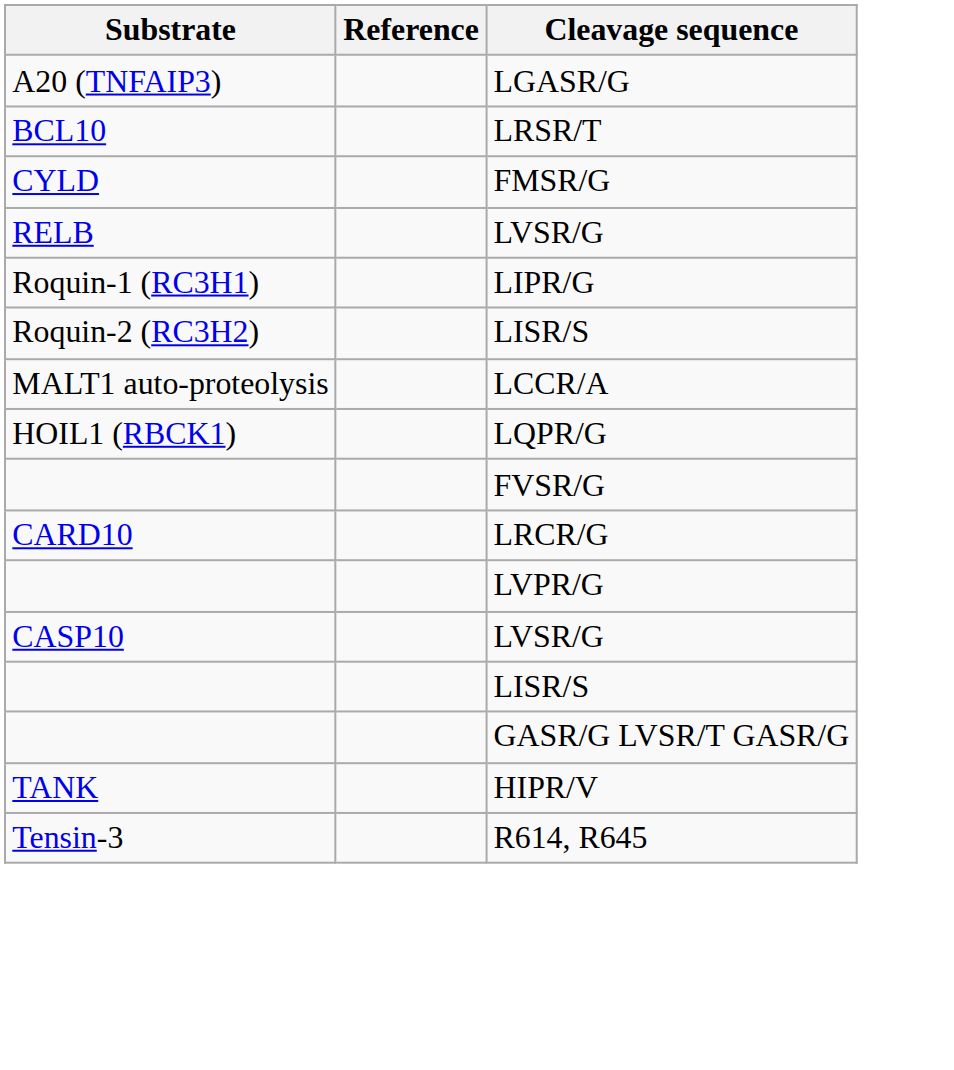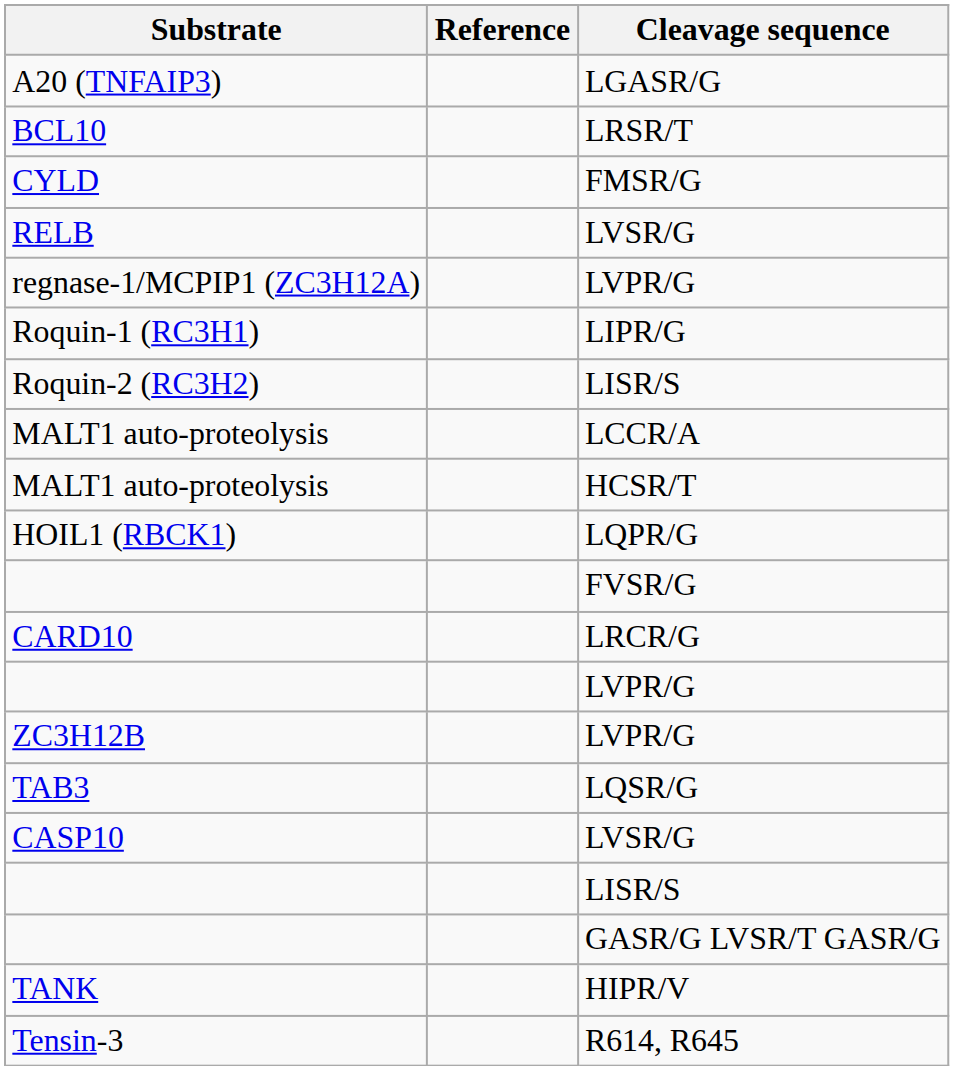+ row: regnase-1/MCPIP1 (ZC3H12A) | LVPR/G
+ row: MALT1 auto-proteolysis | HCSR/T
+ row: ZC3H12B | LVPR/G
+ row: TAB3 | LQSR/G
